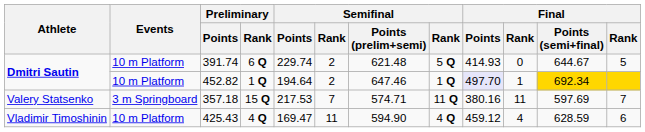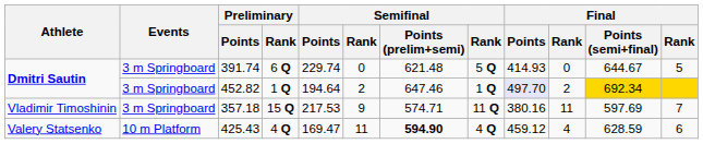391.74 | Events: 10 m Platform -> 3 m Springboard
391.74 | column 6: 2 -> 0
452.82 | Events: 10 m Platform -> 3 m Springboard
452.82 | column 10: 1 -> 2
357.18 | Athlete: Valery Statsenko -> Vladimir Timoshinin
357.18 | column 6: 7 -> 9
425.43 | Athlete: Vladimir Timoshinin -> Valery Statsenko
425.43 | Semifinal / Points (prelim+semi): normal -> bold
